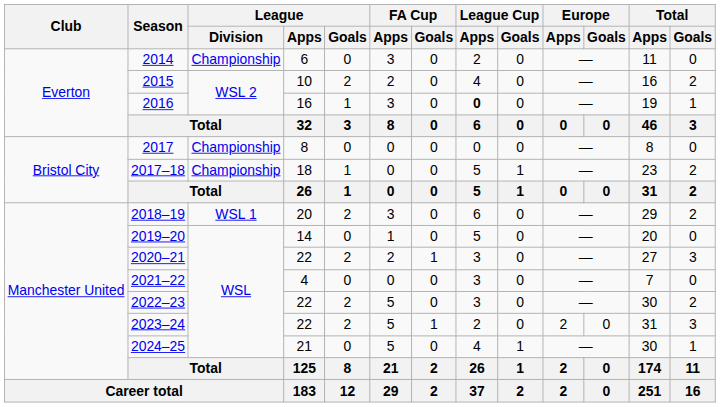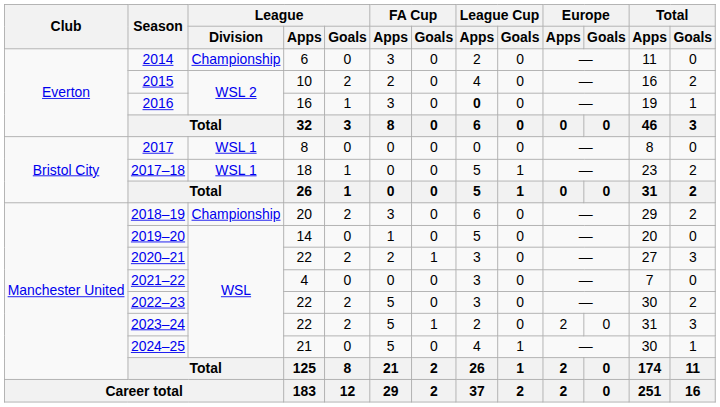2017 | League / Division: Championship -> WSL 1
2017–18 | League / Division: Championship -> WSL 1
2018–19 | League / Division: WSL 1 -> Championship
